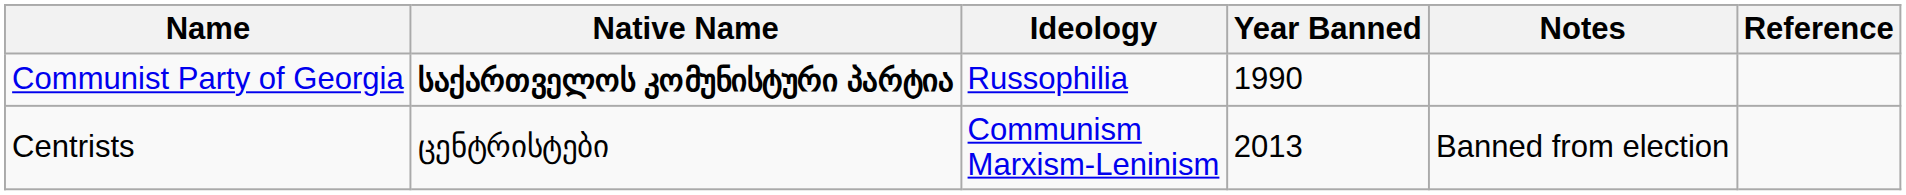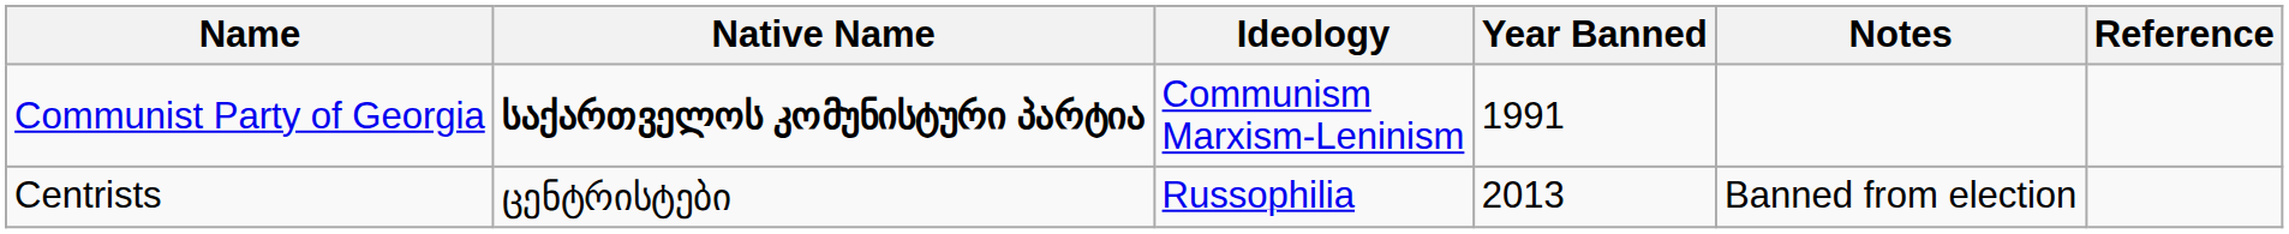Communist Party of Georgia | Ideology: Russophilia -> Communism Marxism-Leninism
Communist Party of Georgia | Year Banned: 1990 -> 1991
Centrists | Ideology: Communism Marxism-Leninism -> Russophilia
